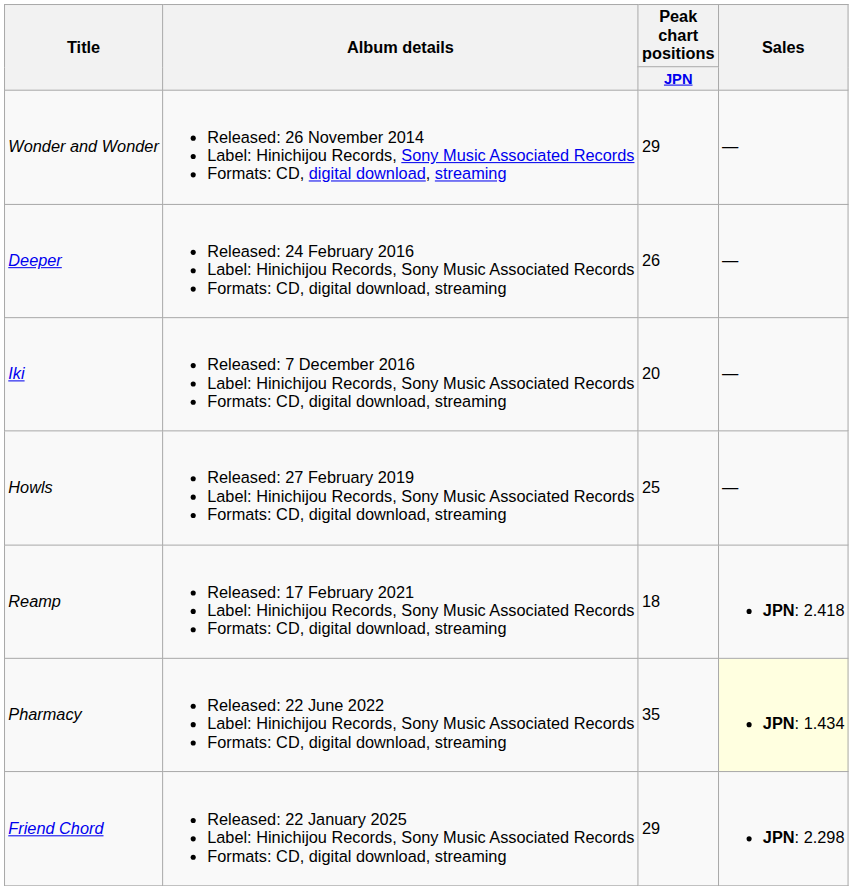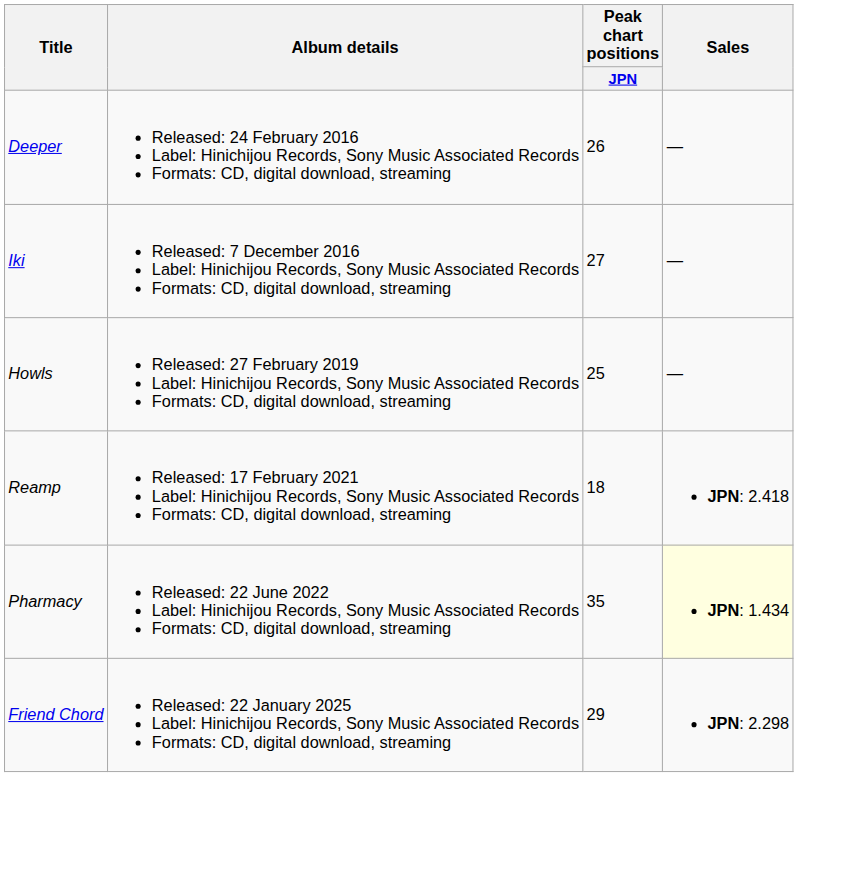- row: Wonder and Wonder | Released: 26 November 2014 Label: Hinichijou Records, Sony Music Associated Records Formats: CD, digital download, streaming | 29 | —
Iki | Peak chart positions / JPN: 20 -> 27
